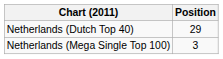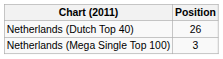Netherlands (Dutch Top 40) | Position: 29 -> 26
